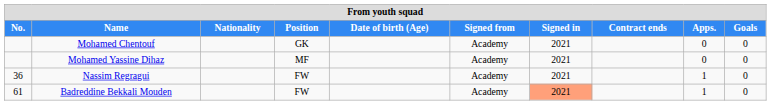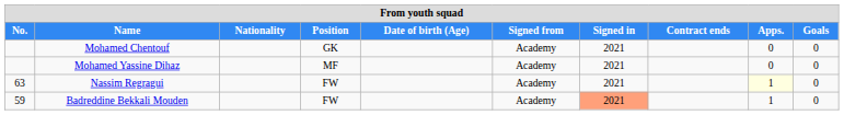Nassim Regragui | No.: 36 -> 63
Nassim Regragui | Apps.: no background -> lightyellow background
Badreddine Bekkali Mouden | No.: 61 -> 59
